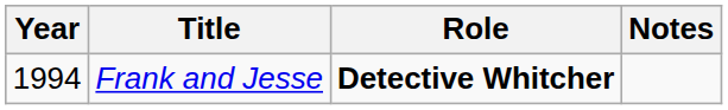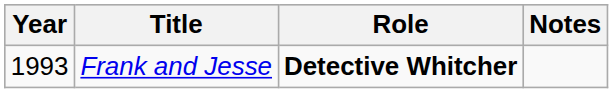Frank and Jesse | Year: 1994 -> 1993
